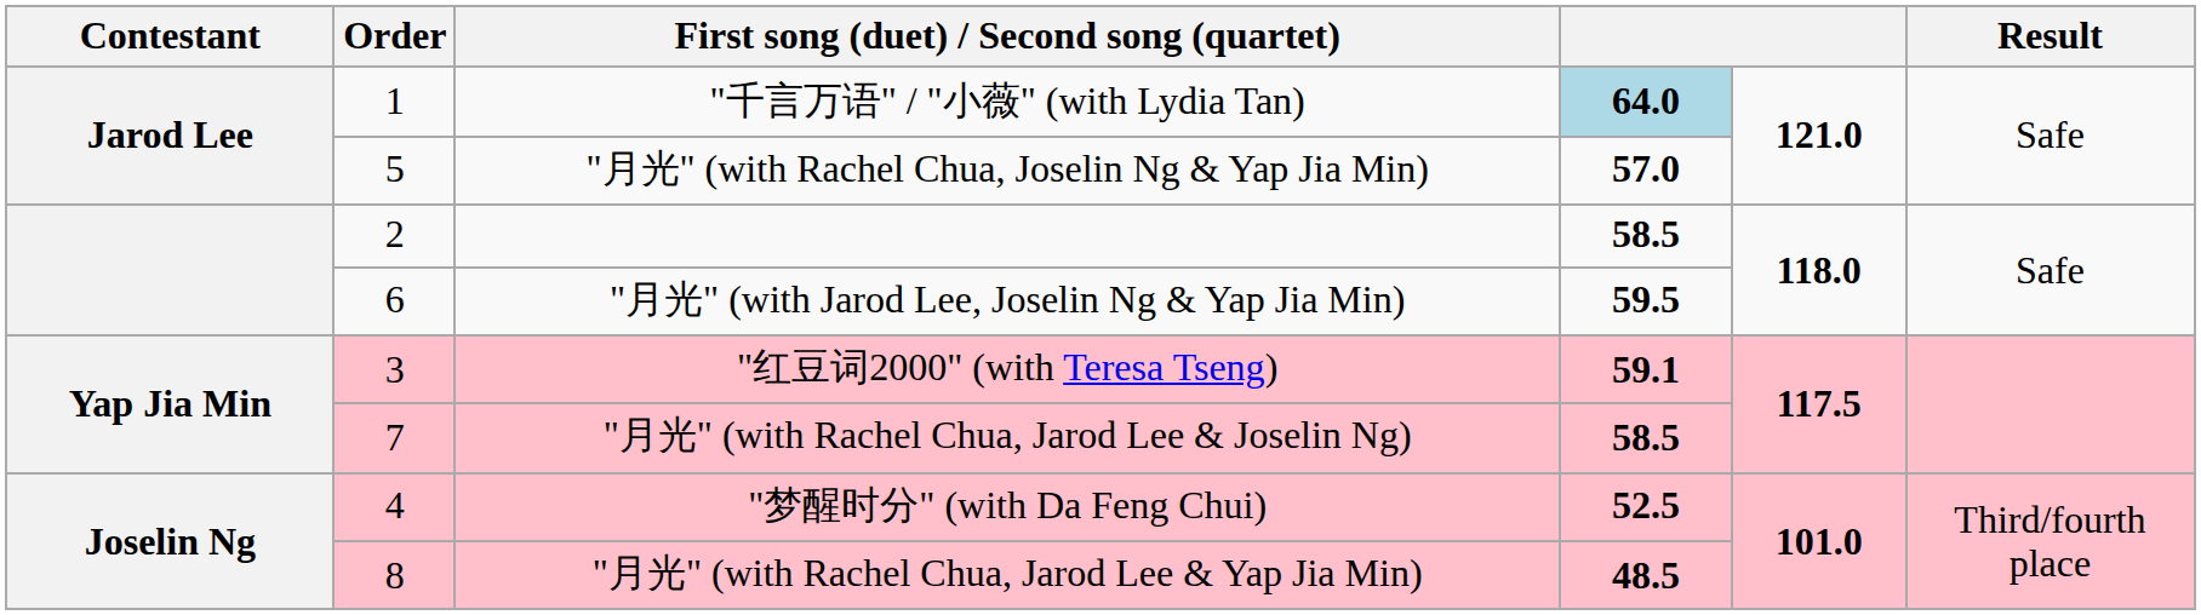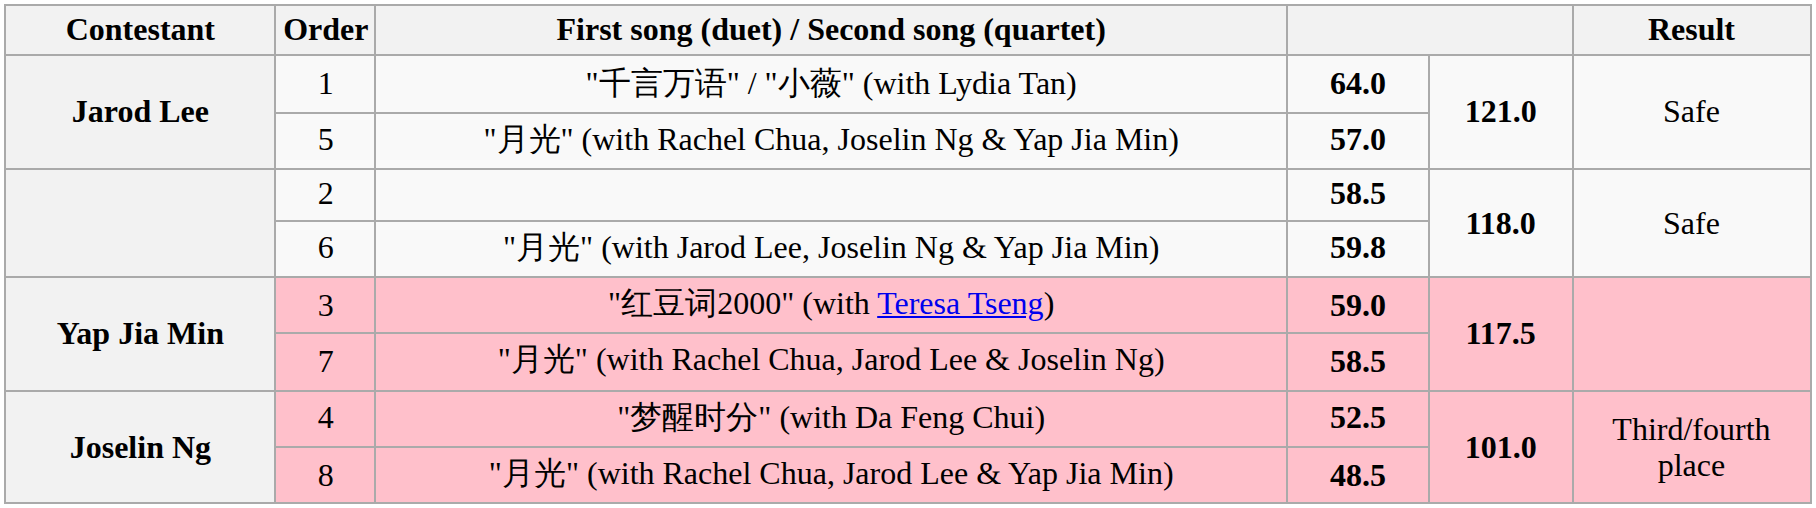"千言万语" / "小薇" (with Lydia Tan) | column 4: lightblue background -> no background
"月光" (with Jarod Lee, Joselin Ng & Yap Jia Min) | column 4: 59.5 -> 59.8
"红豆词2000" (with Teresa Tseng) | column 4: 59.1 -> 59.0
